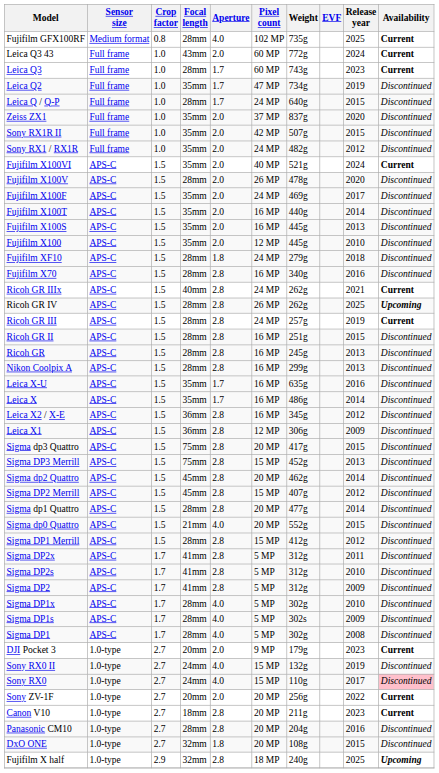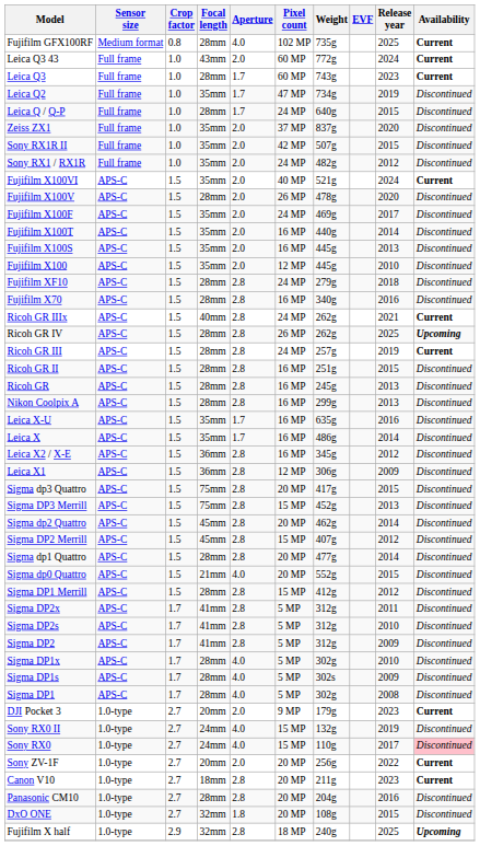Fujifilm XF10 | Aperture: 1.8 -> 2.8
